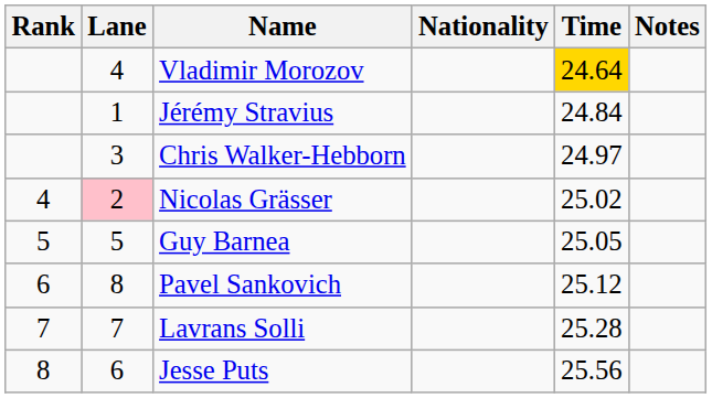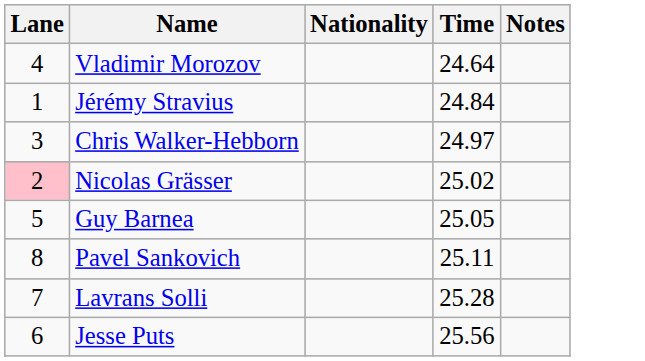- column: Rank | 4 | 5 | 6 | 7 | 8
Vladimir Morozov | Time: gold background -> no background
Pavel Sankovich | Time: 25.12 -> 25.11
